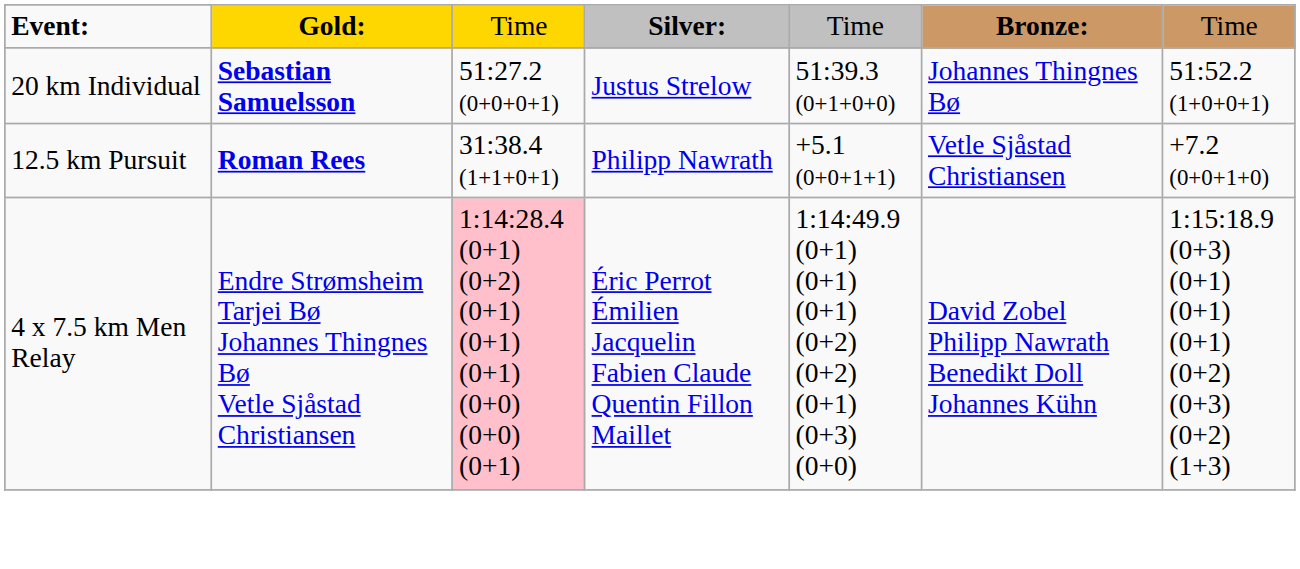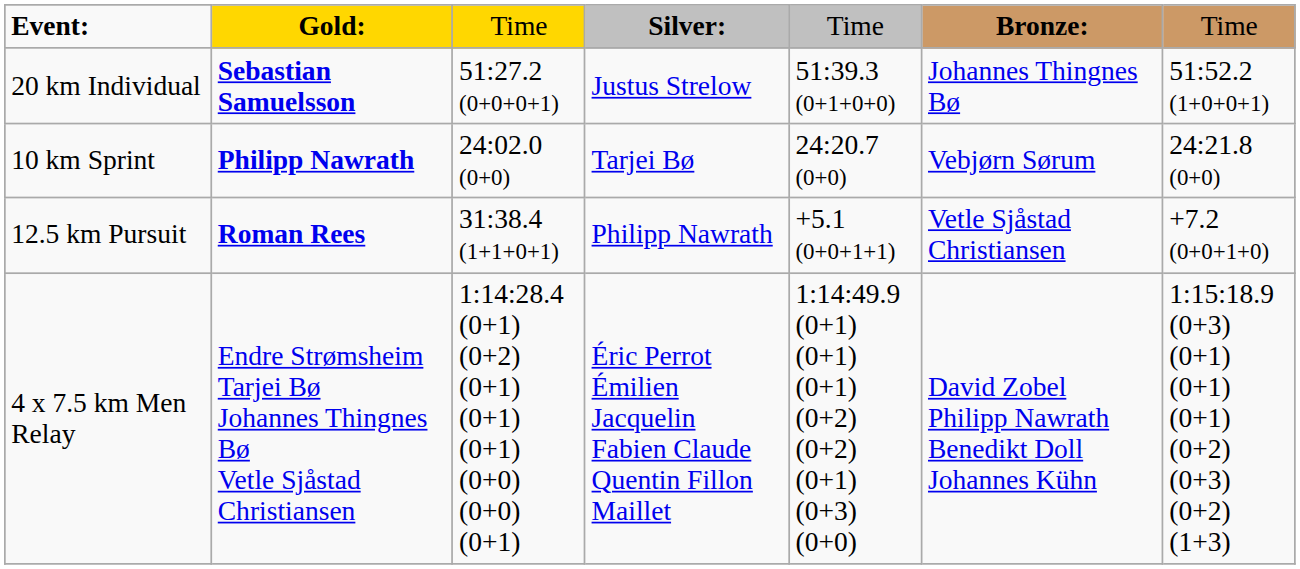+ row: 10 km Sprint | Philipp Nawrath | 24:02.0 (0+0) | Tarjei Bø | 24:20.7 (0+0) | Vebjørn Sørum | 24:21.8 (0+0)
4 x 7.5 km Men Relay | column 3: pink background -> no background
